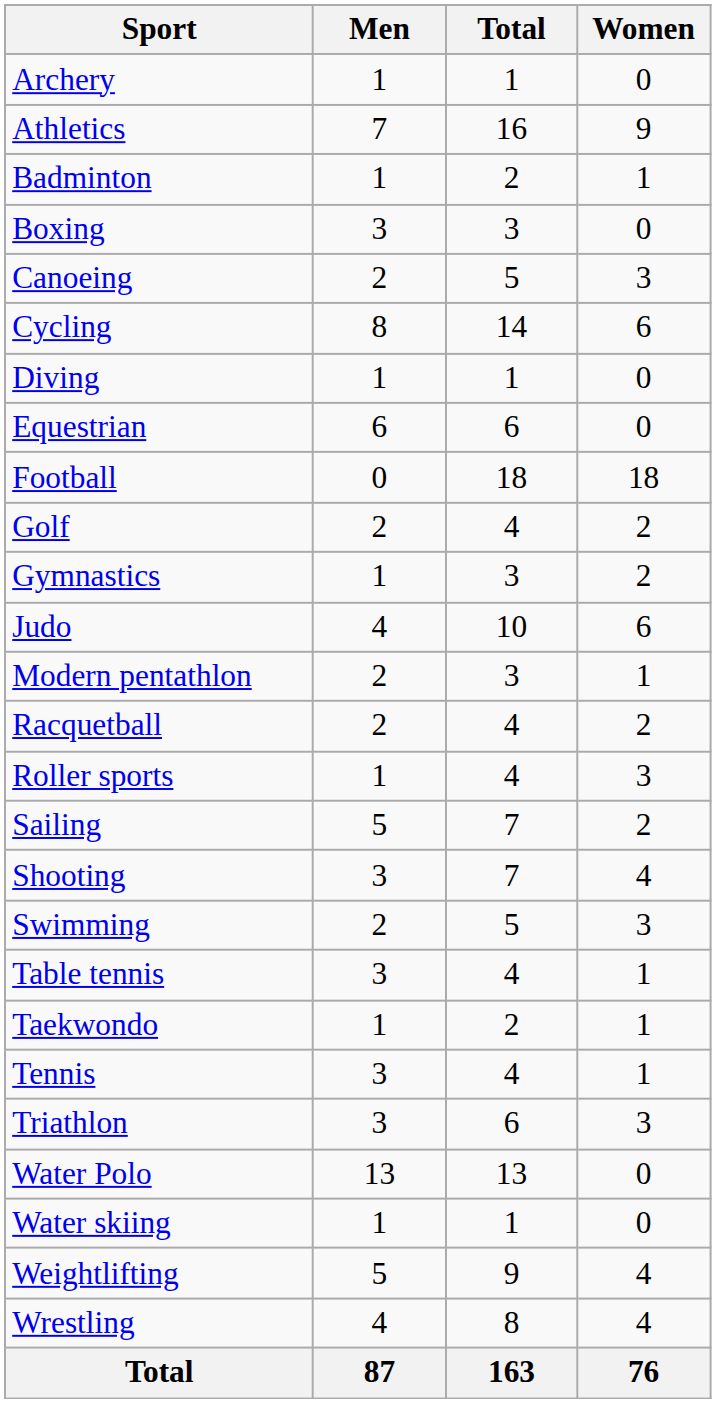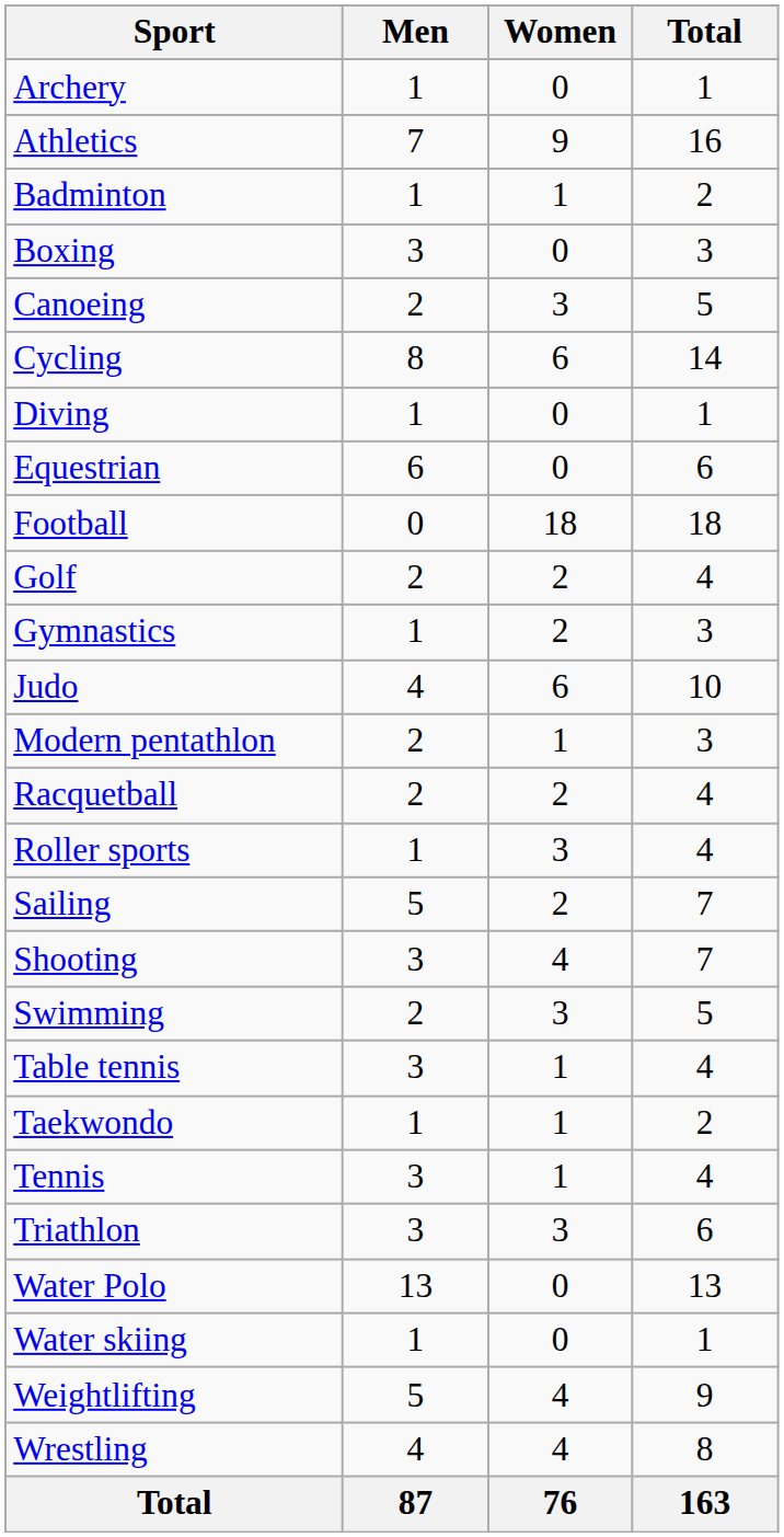columns swapped: Women <-> Total
